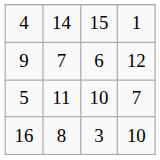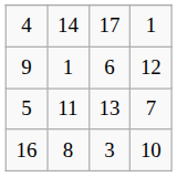4 | column 3: 15 -> 17
9 | column 2: 7 -> 1
5 | column 3: 10 -> 13
